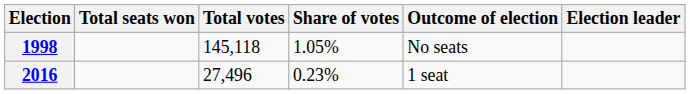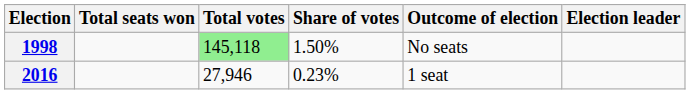1998 | Total votes: no background -> lightgreen background
1998 | Share of votes: 1.05% -> 1.50%
2016 | Total votes: 27,496 -> 27,946
